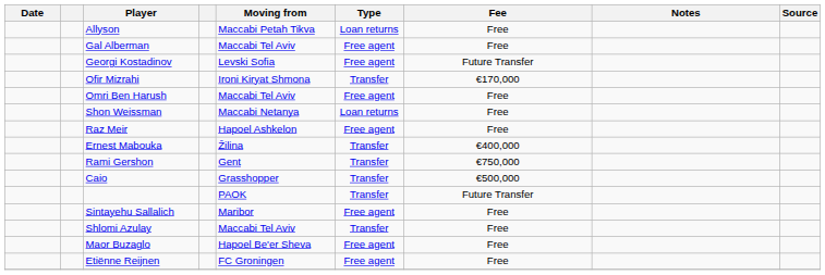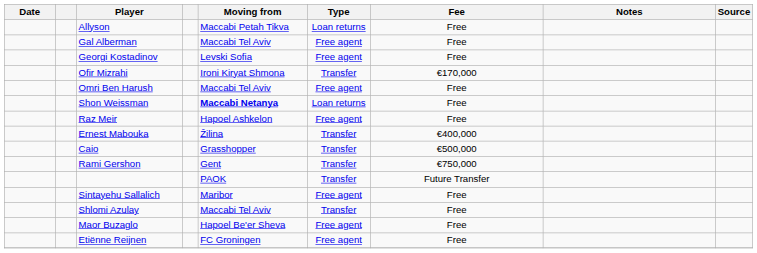Georgi Kostadinov | Fee: Future Transfer -> Free
Shon Weissman | Moving from: normal -> bold
rows swapped: Caio <-> Rami Gershon
